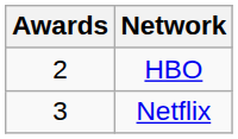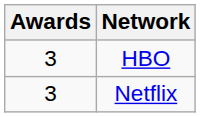HBO | Awards: 2 -> 3
